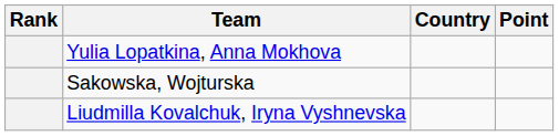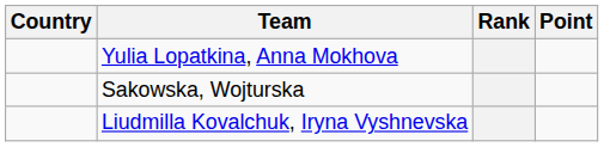columns swapped: Rank <-> Country
